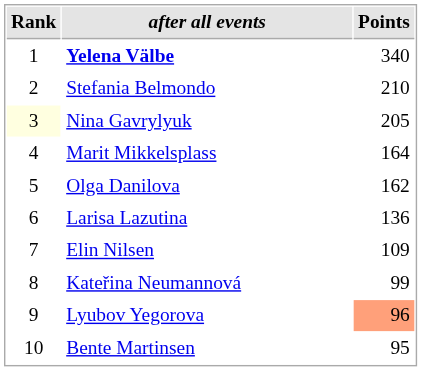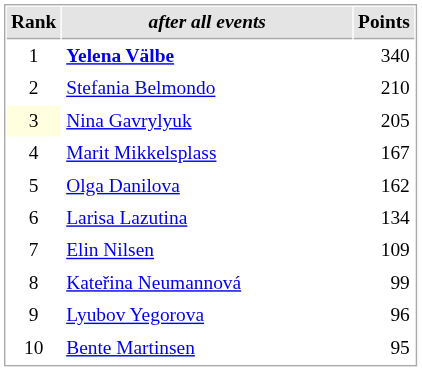Marit Mikkelsplass | Points: 164 -> 167
Larisa Lazutina | Points: 136 -> 134
Lyubov Yegorova | Points: lightsalmon background -> no background
